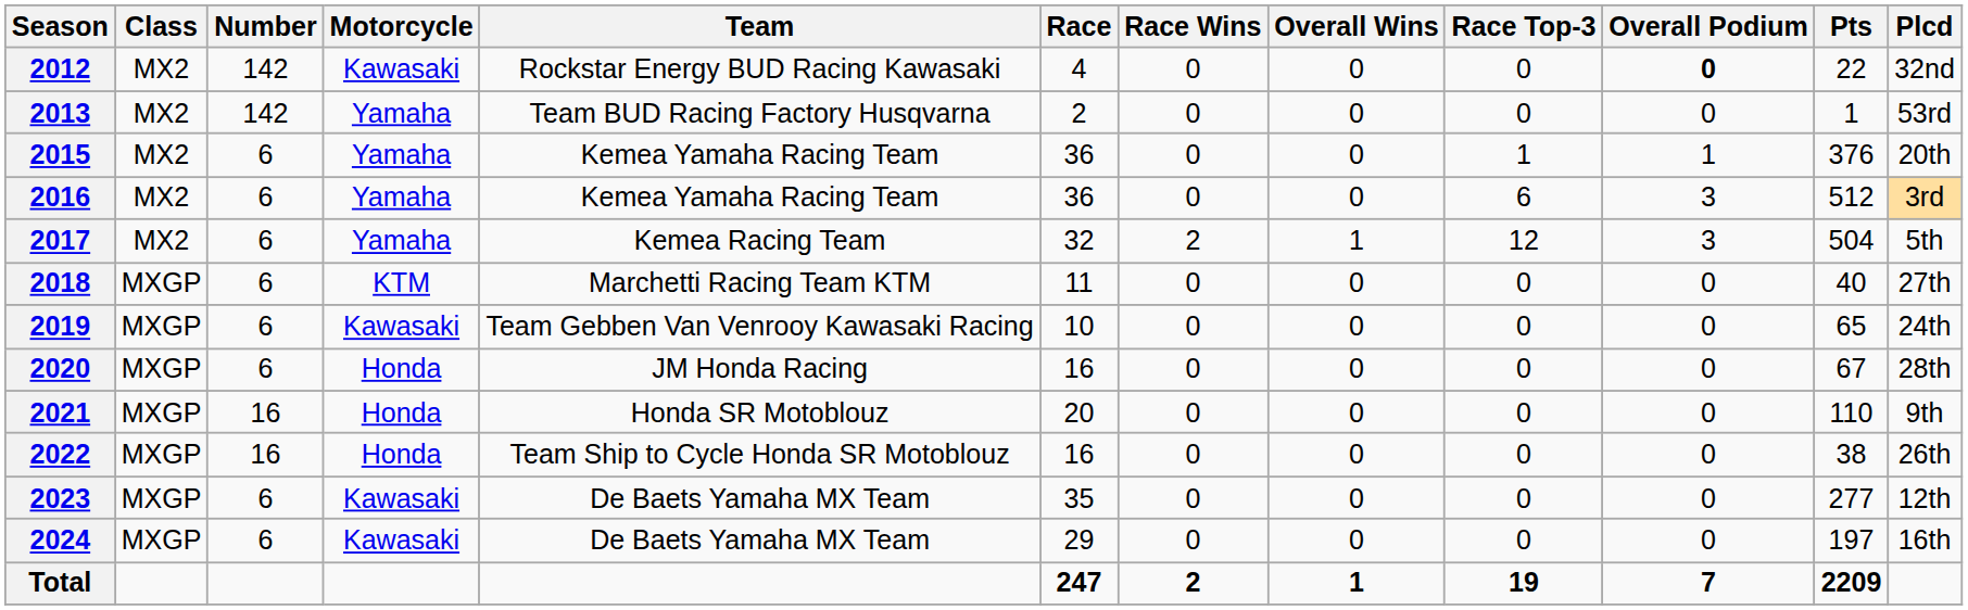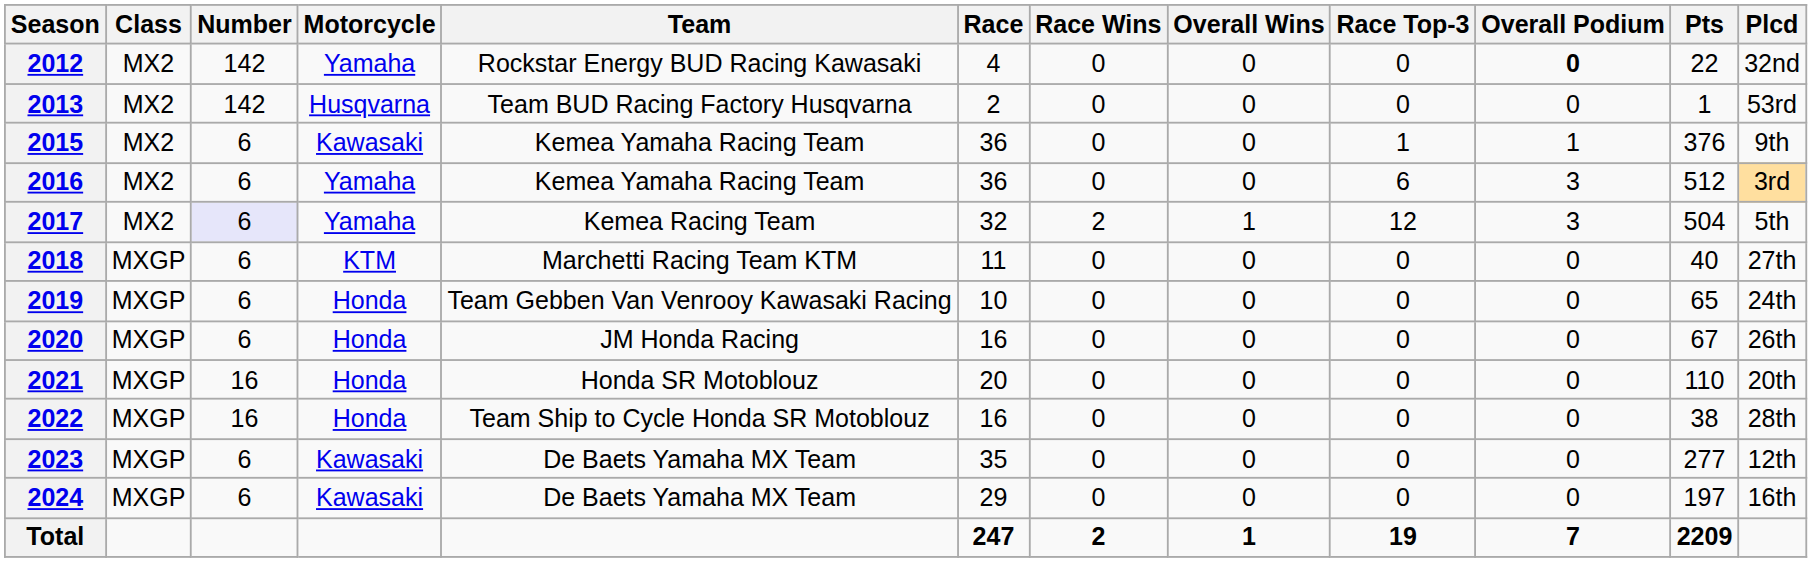2012 | Motorcycle: Kawasaki -> Yamaha
2013 | Motorcycle: Yamaha -> Husqvarna
2015 | Motorcycle: Yamaha -> Kawasaki
2015 | Plcd: 20th -> 9th
2017 | Number: no background -> lavender background
2019 | Motorcycle: Kawasaki -> Honda
2020 | Plcd: 28th -> 26th
2021 | Plcd: 9th -> 20th
2022 | Plcd: 26th -> 28th
